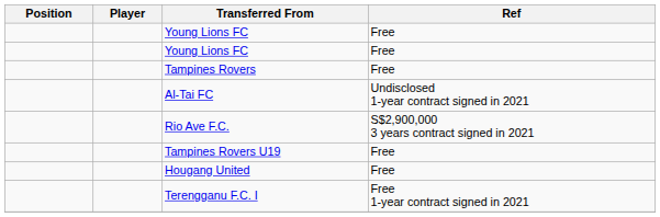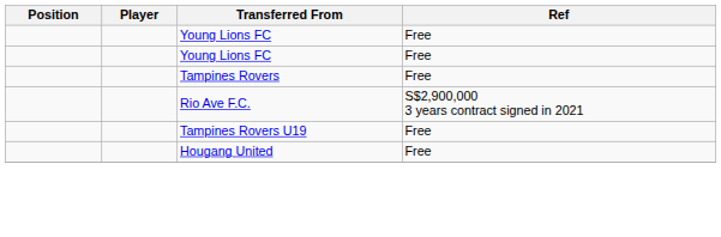- row: Al-Tai FC | Undisclosed 1-year contract signed in 2021
- row: Terengganu F.C. I | Free 1-year contract signed in 2021
